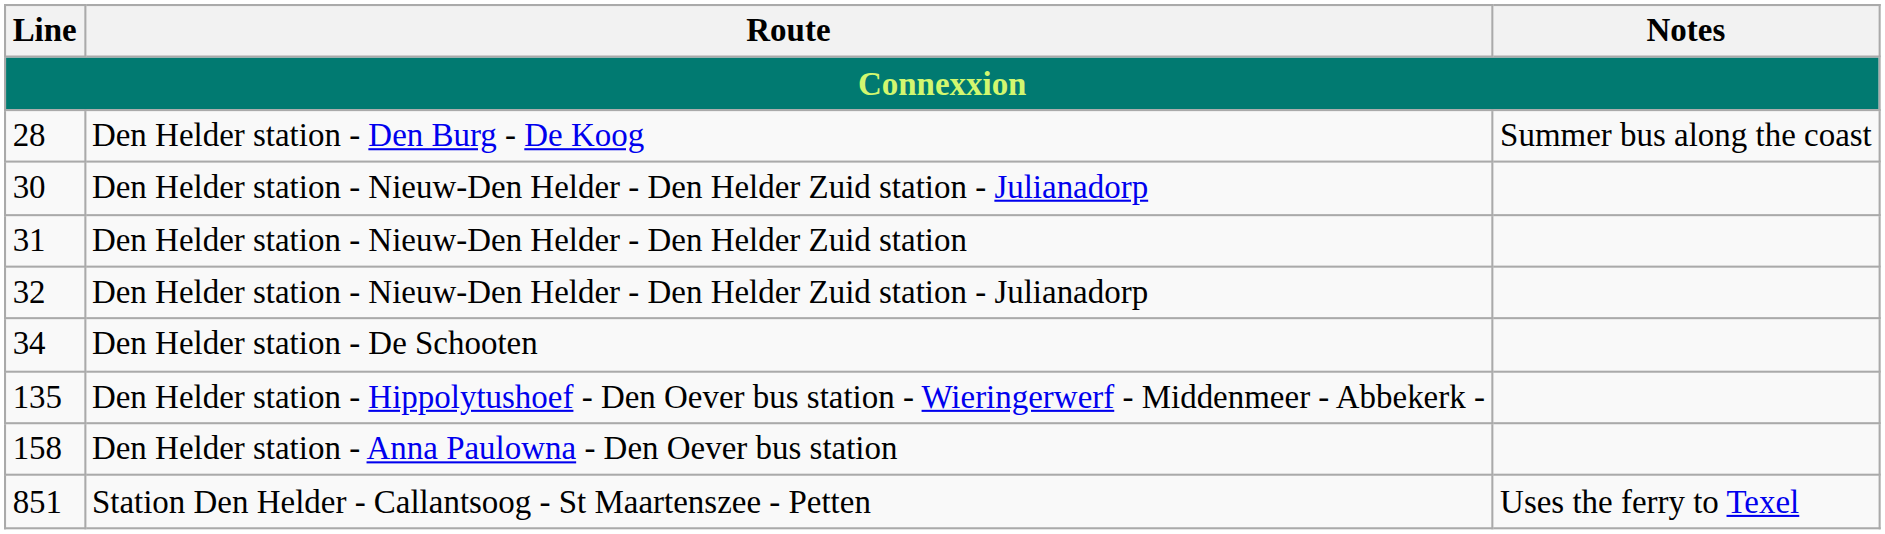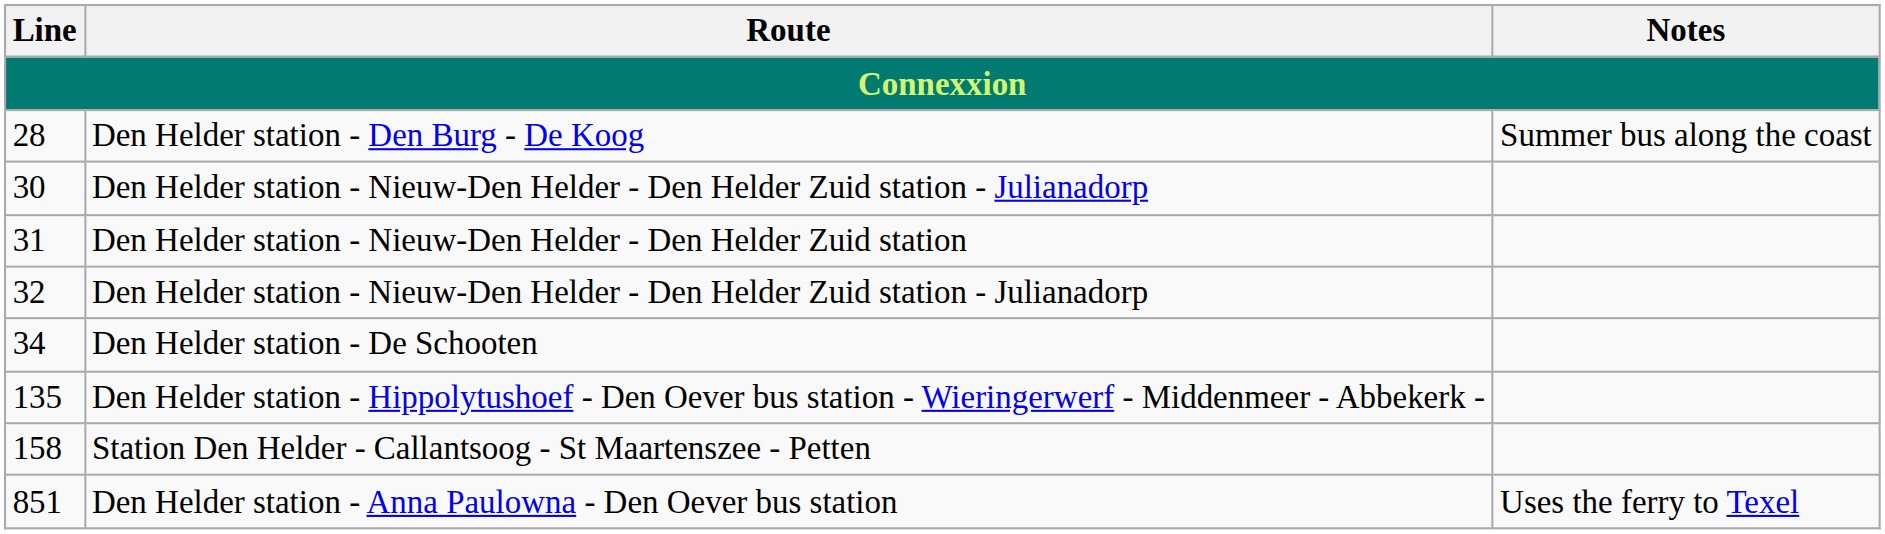158 | Route: Den Helder station - Anna Paulowna - Den Oever bus station -> Station Den Helder - Callantsoog - St Maartenszee - Petten
851 | Route: Station Den Helder - Callantsoog - St Maartenszee - Petten -> Den Helder station - Anna Paulowna - Den Oever bus station
